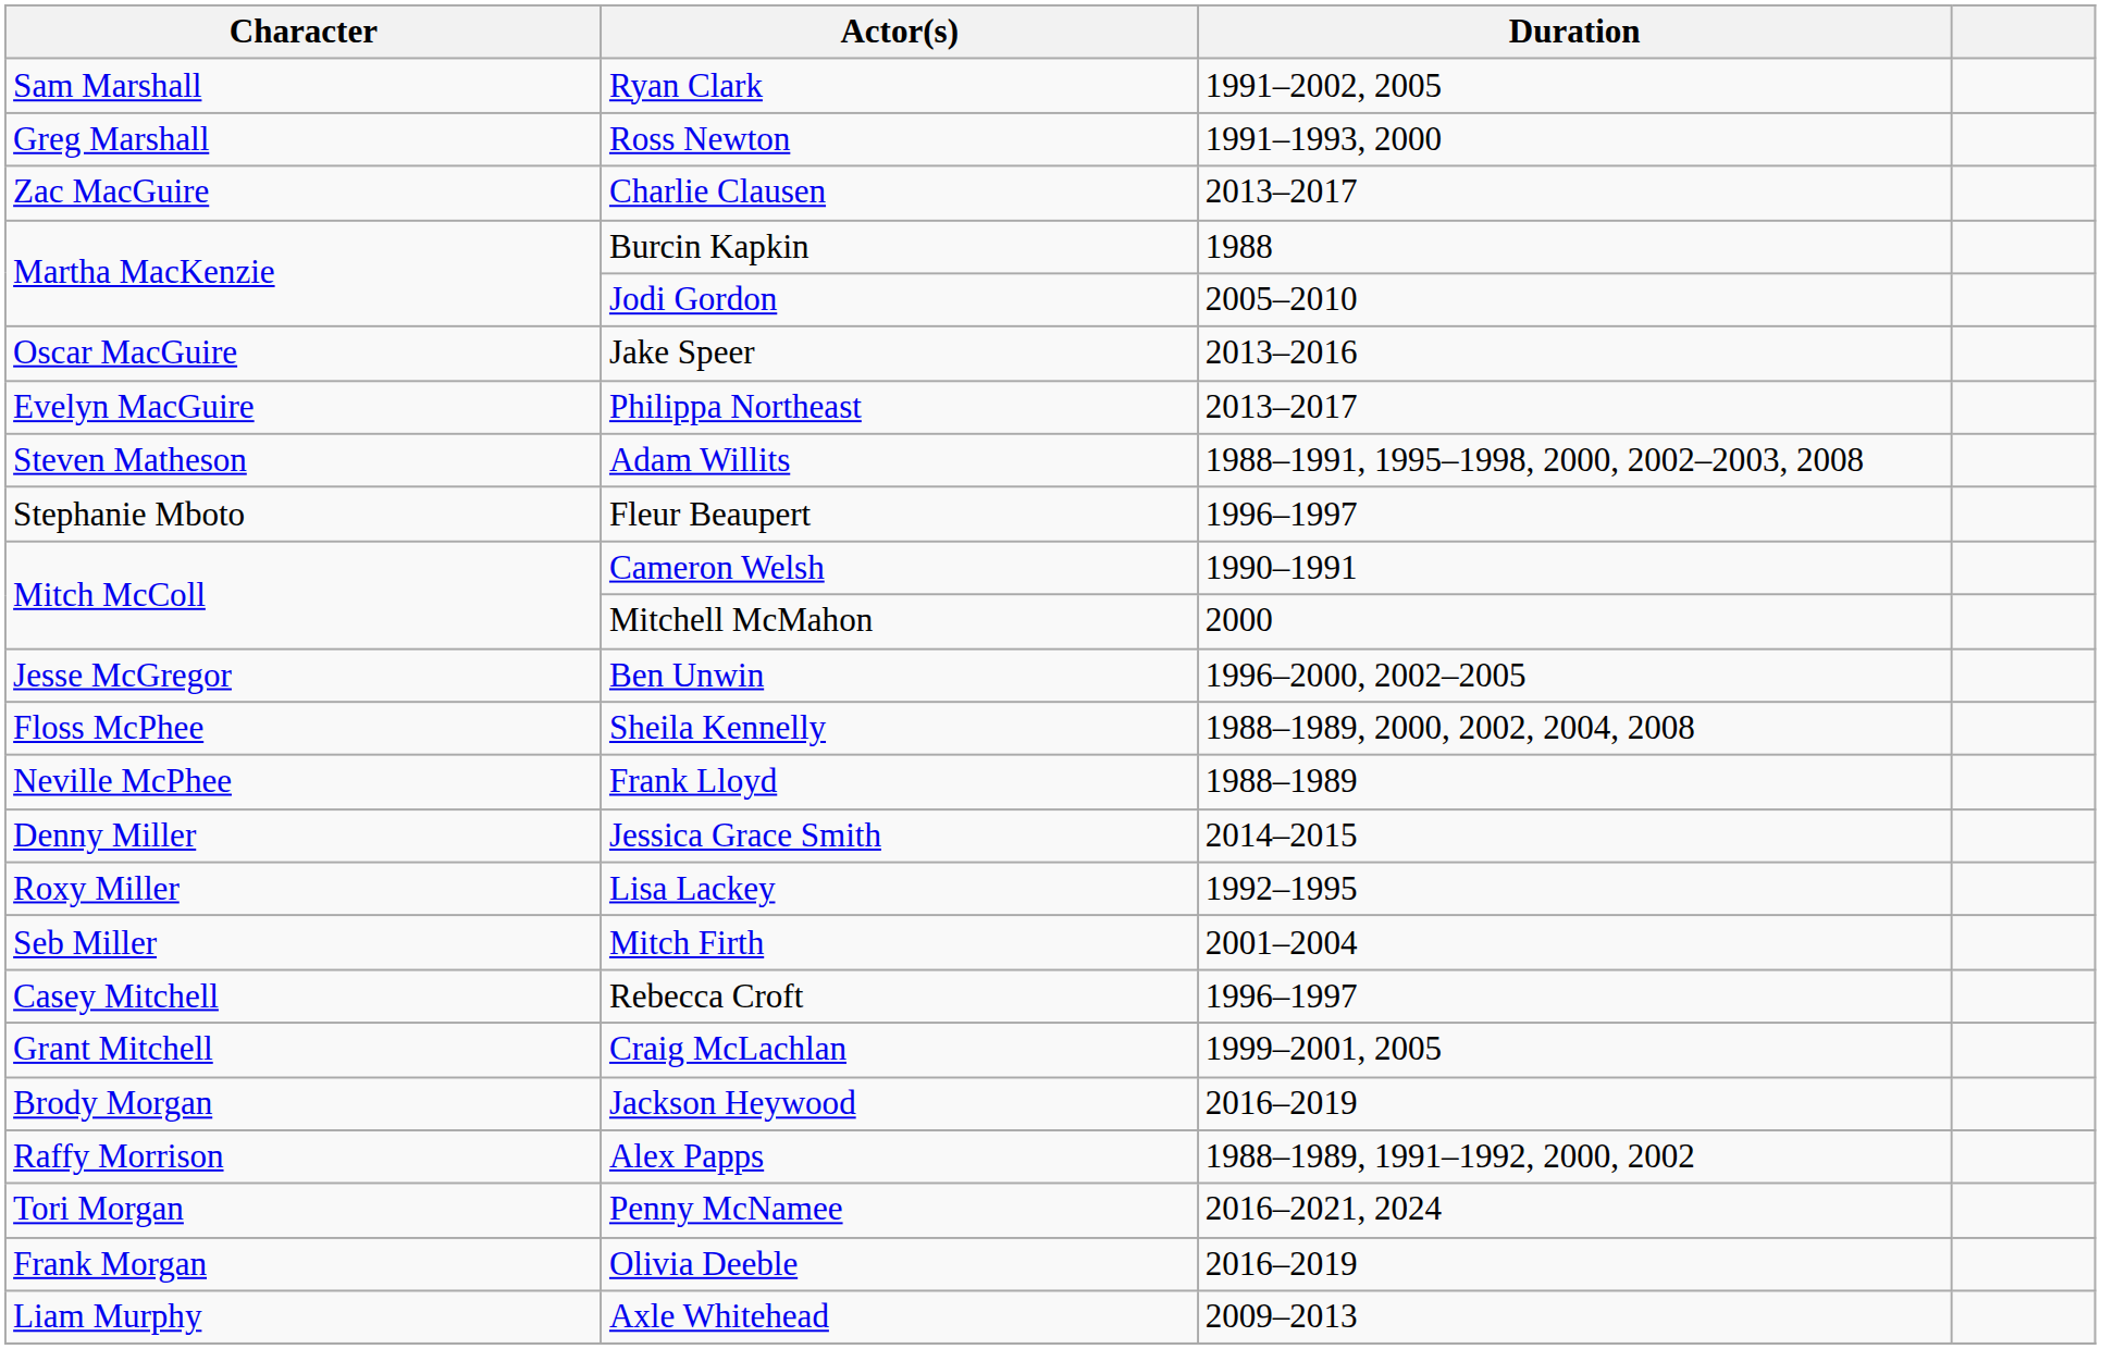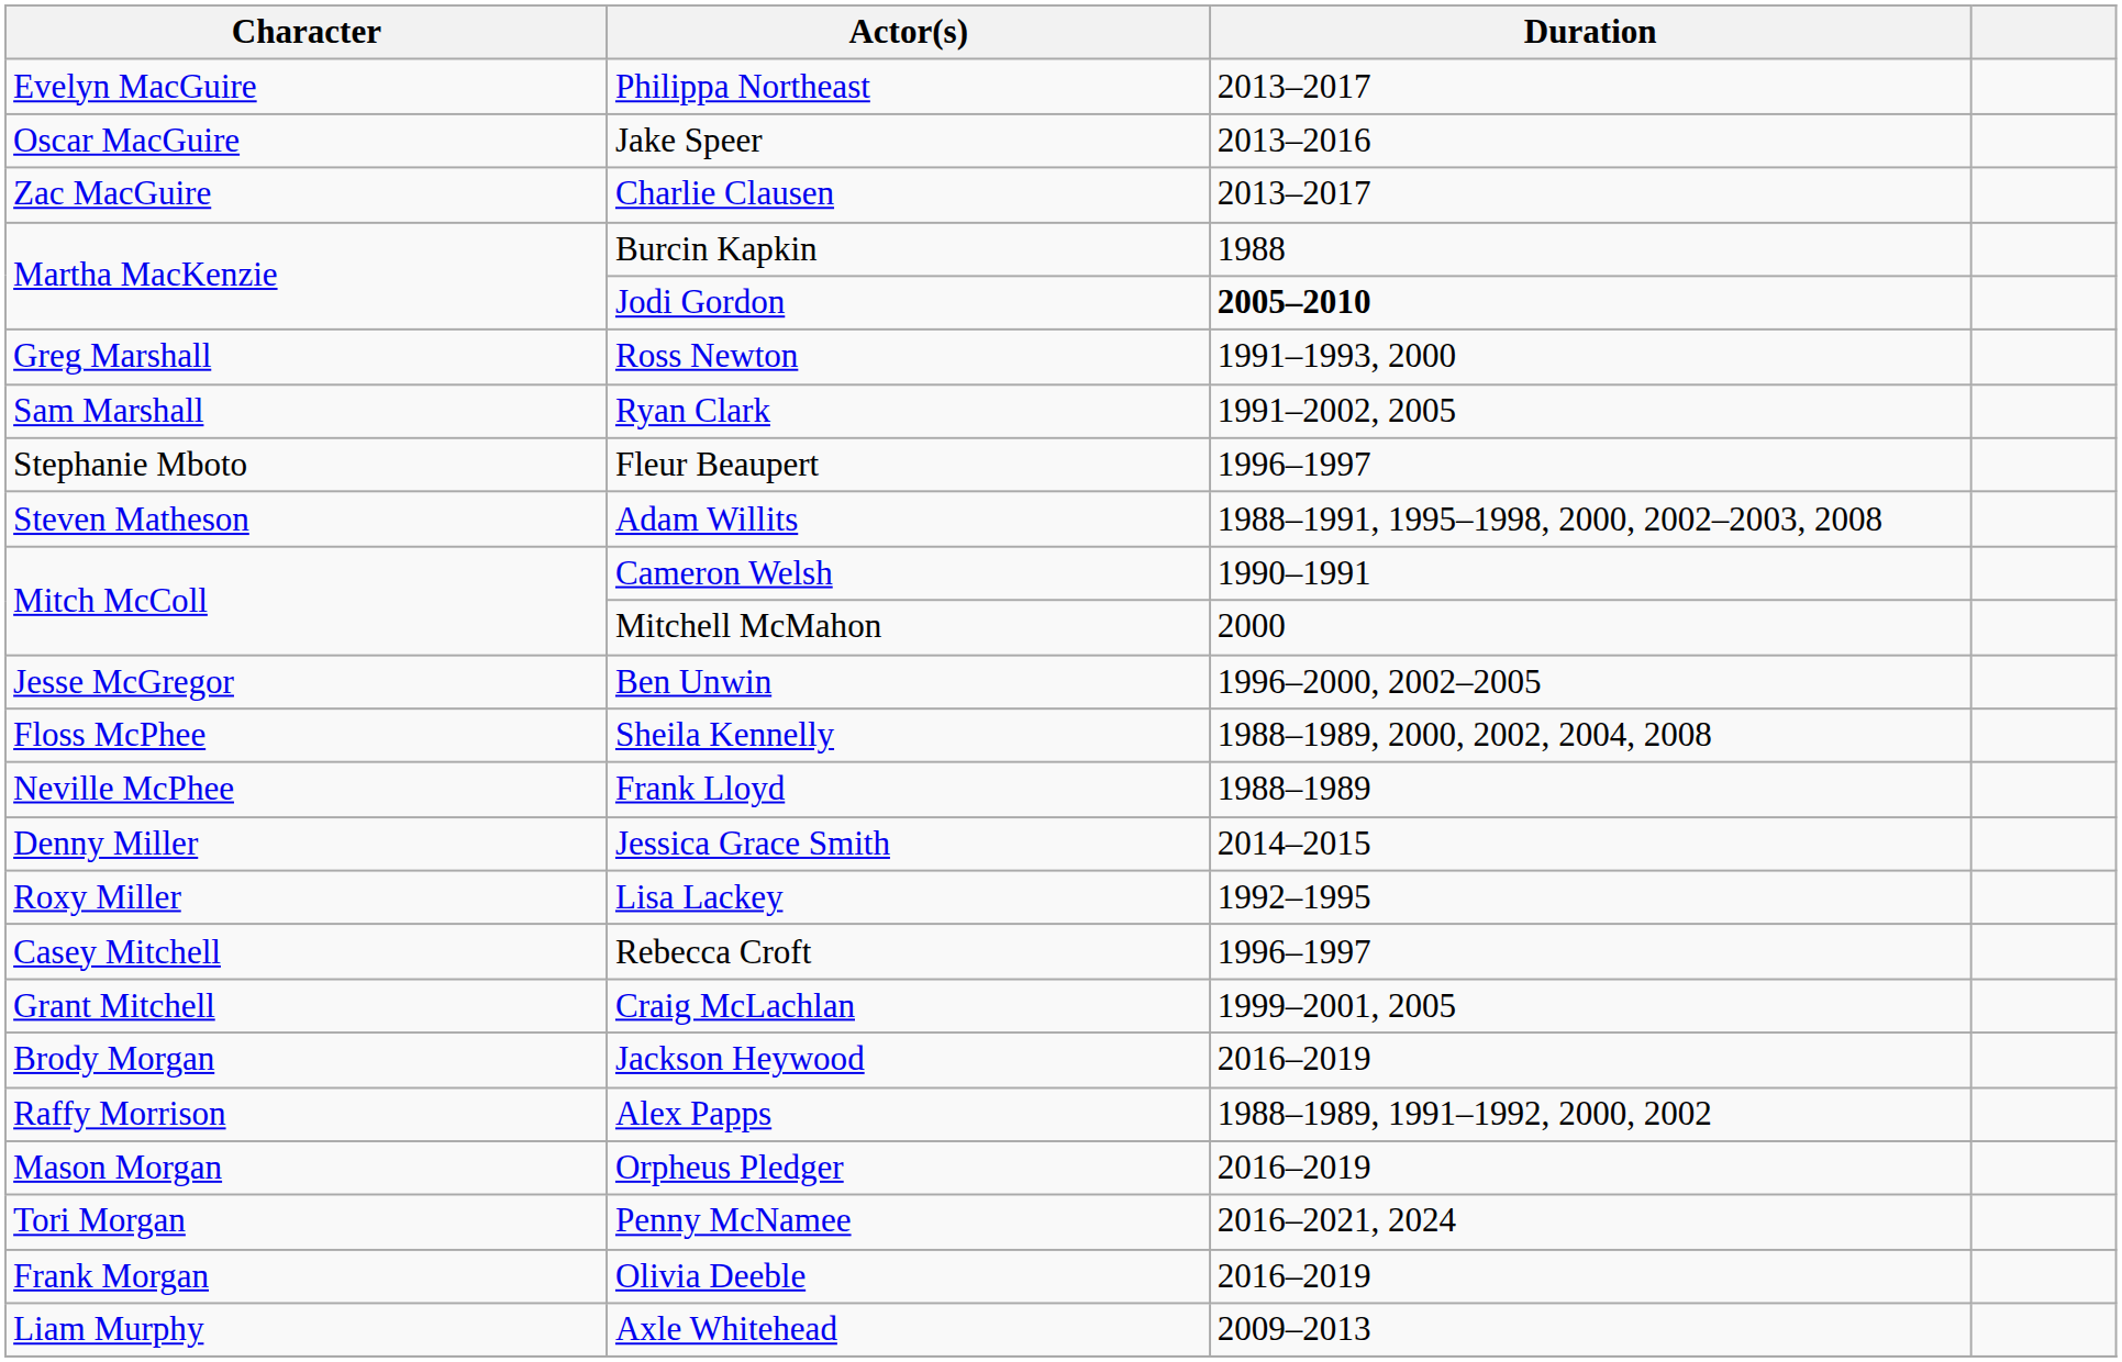rows swapped: Philippa Northeast <-> Ryan Clark
rows swapped: Jake Speer <-> Ross Newton
Jodi Gordon | Duration: normal -> bold
rows swapped: Adam Willits <-> Fleur Beaupert
- row: Seb Miller | Mitch Firth | 2001–2004
+ row: Mason Morgan | Orpheus Pledger | 2016–2019
